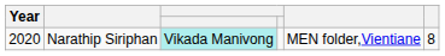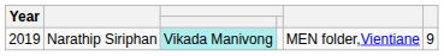Narathip Siriphan | Year: 2020 -> 2019
Narathip Siriphan | column 6: 8 -> 9
